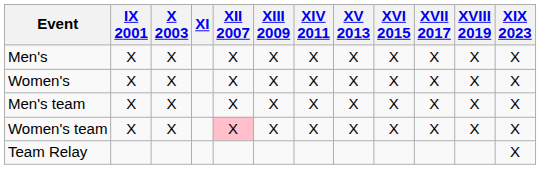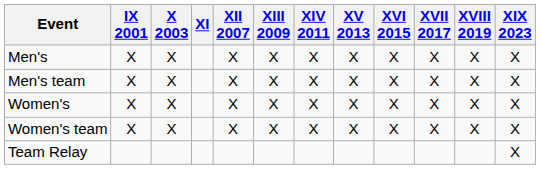rows swapped: Women's <-> Men's team
Women's team | XII 2007: pink background -> no background
